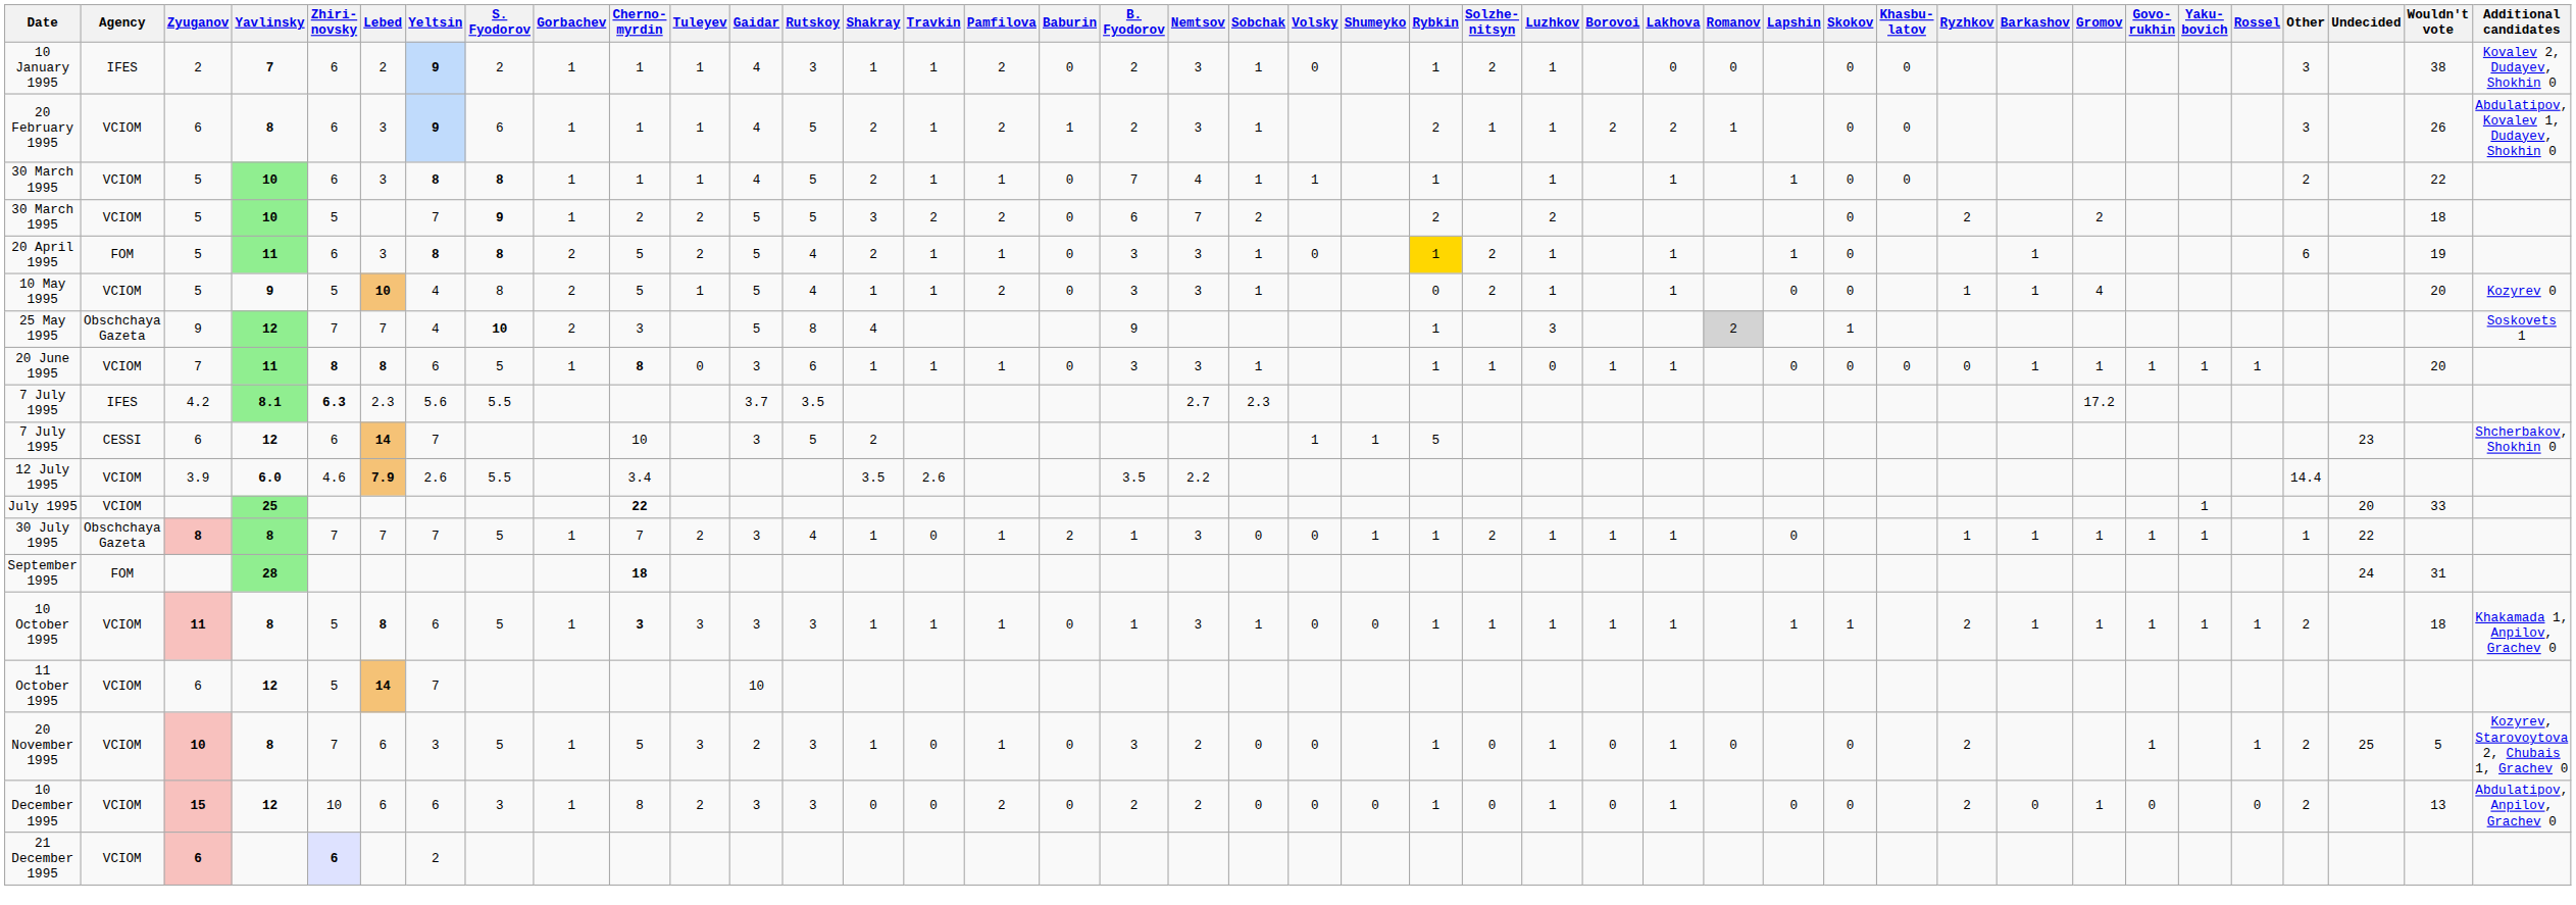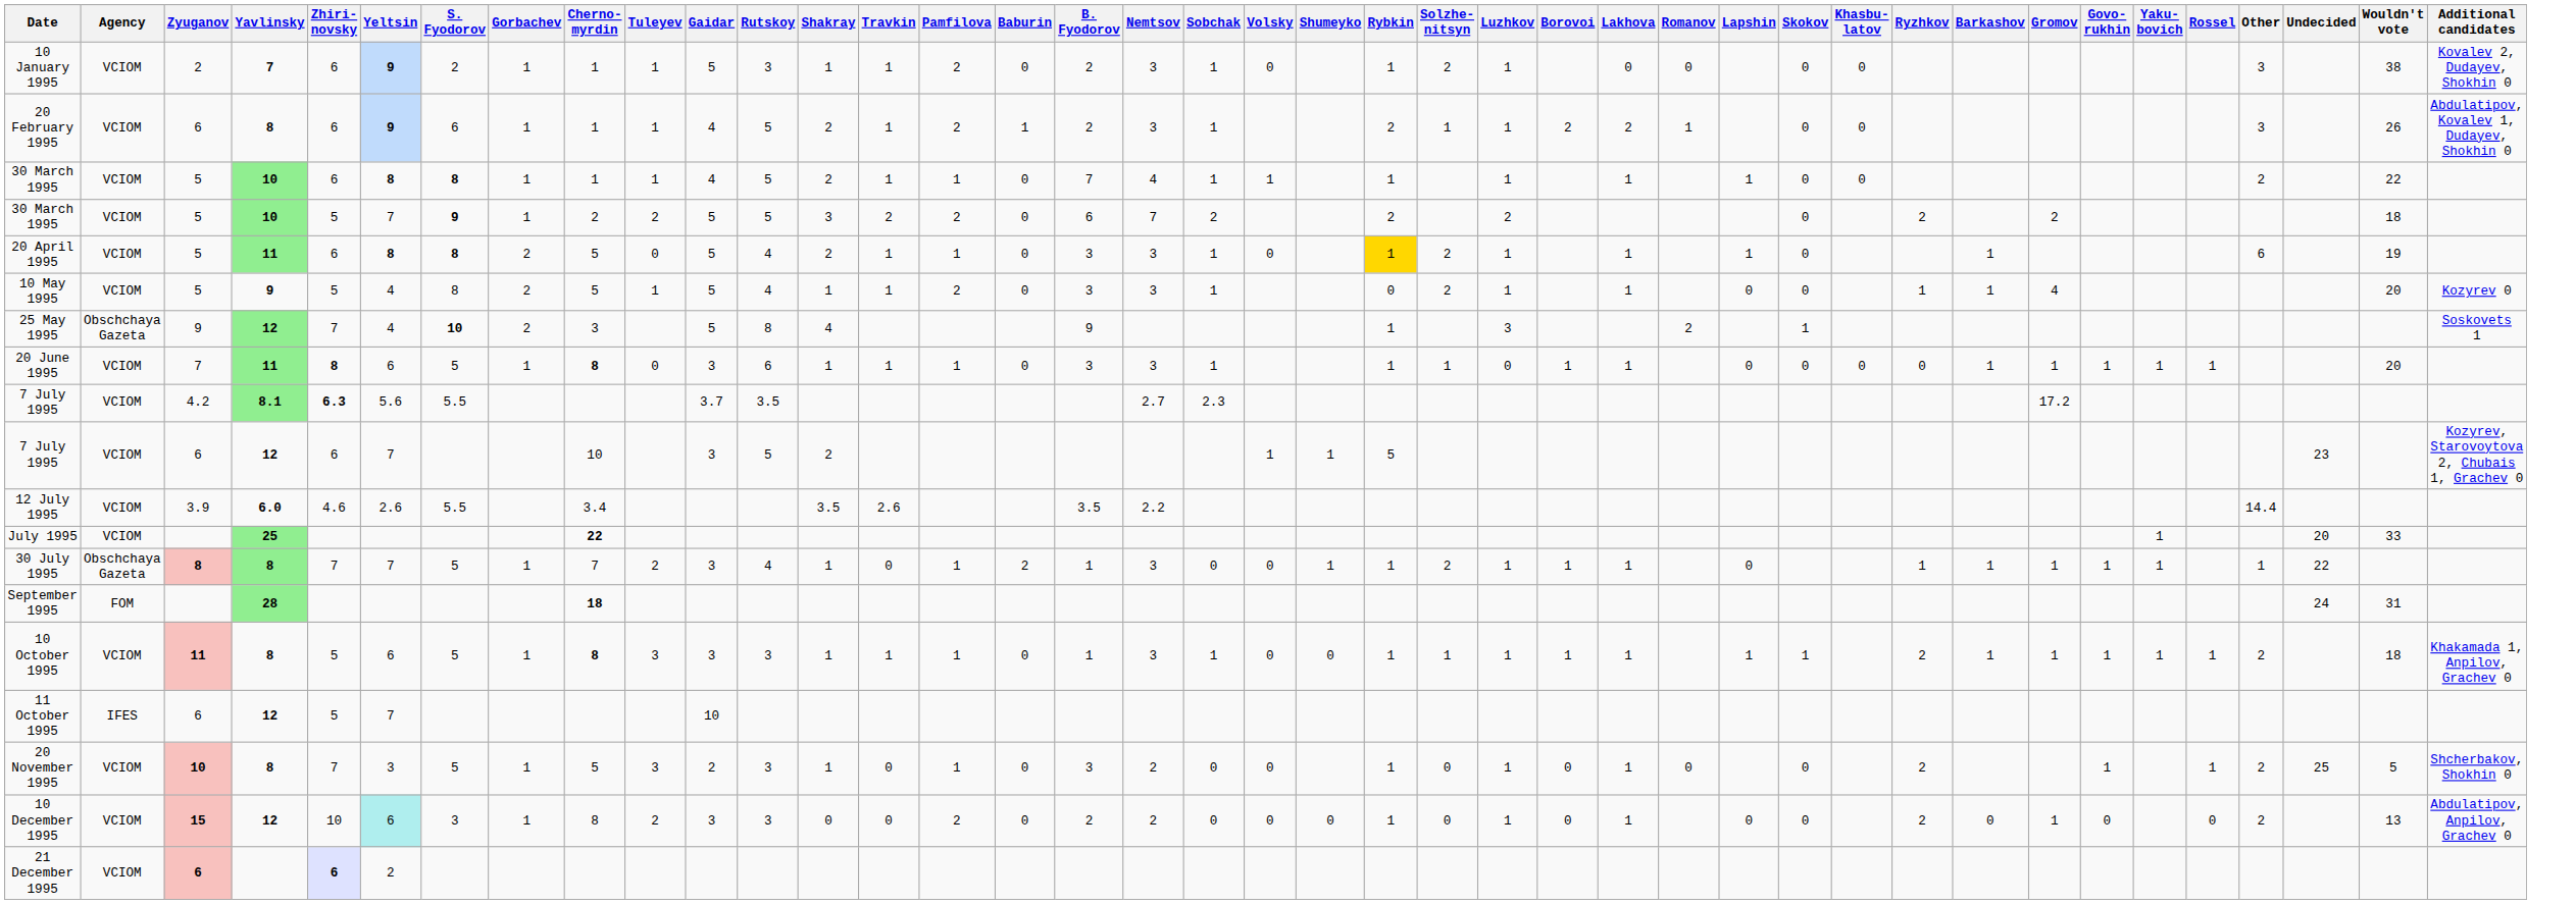- column: Lebed | 2 | 3 | 3 | 3 | 10 | 7 | 8 | 2.3 | 14 | 7.9 | 7 | 8 | 14 | 6 | 6
10 January 1995 | Agency: IFES -> VCIOM
10 January 1995 | Gaidar: 4 -> 5
20 April 1995 | Agency: FOM -> VCIOM
20 April 1995 | Tuleyev: 2 -> 0
25 May 1995 | Romanov: lightgrey background -> no background
7 July 1995 / 4.2 | Agency: IFES -> VCIOM
7 July 1995 / 6 | Agency: CESSI -> VCIOM
7 July 1995 / 6 | Additional candidates: Shcherbakov, Shokhin 0 -> Kozyrev, Starovoytova 2, Chubais 1, Grachev 0
10 October 1995 | Cherno- myrdin: 3 -> 8
11 October 1995 | Agency: VCIOM -> IFES
20 November 1995 | Additional candidates: Kozyrev, Starovoytova 2, Chubais 1, Grachev 0 -> Shcherbakov, Shokhin 0
10 December 1995 | Yeltsin: no background -> paleturquoise background
